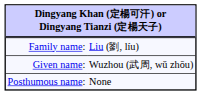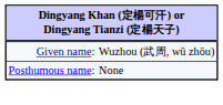- row: Family name: | Liu (劉, líu)
